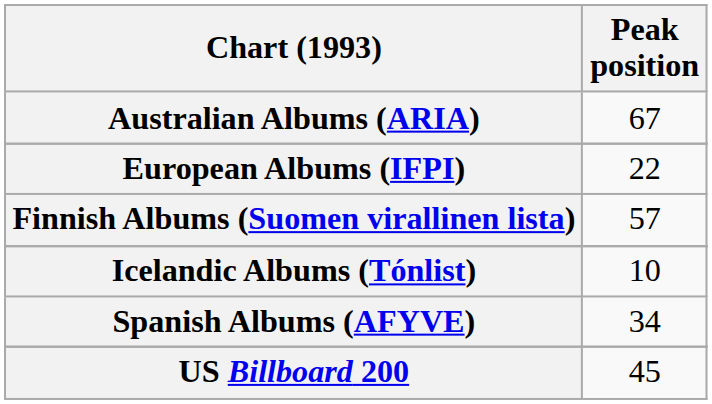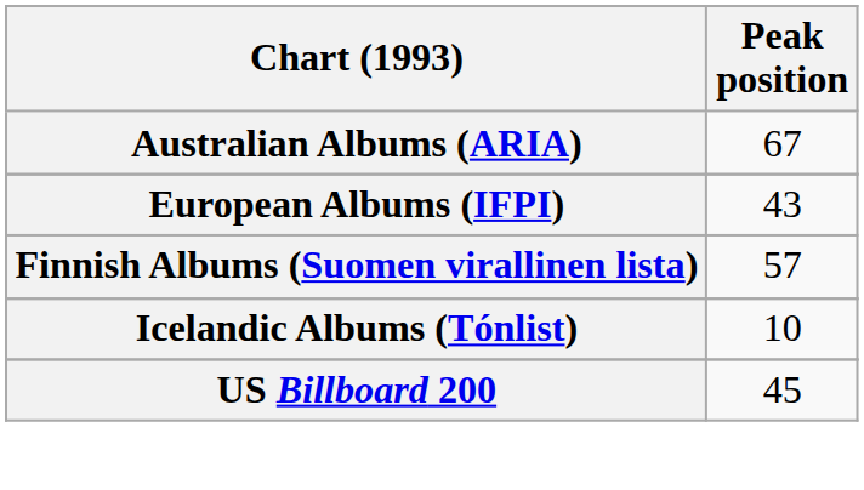European Albums (IFPI) | Peak position: 22 -> 43
- row: Spanish Albums (AFYVE) | 34
